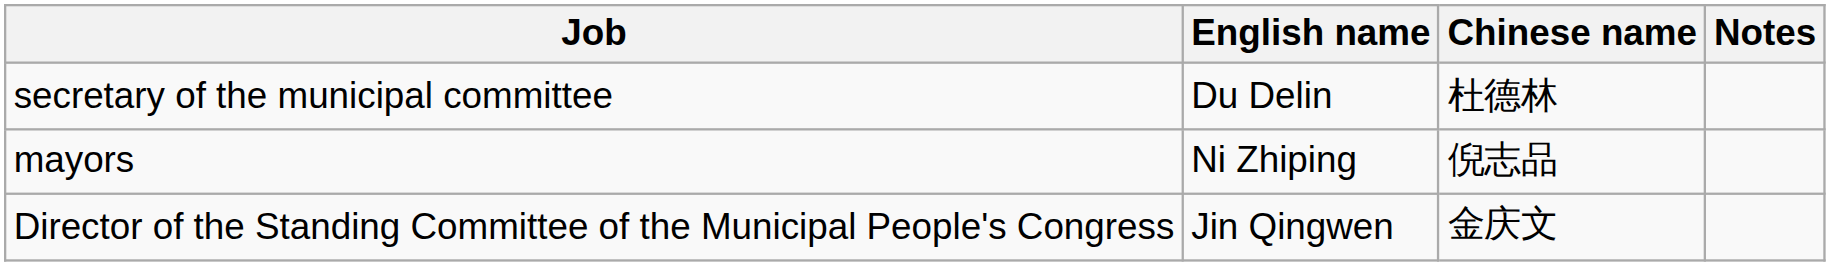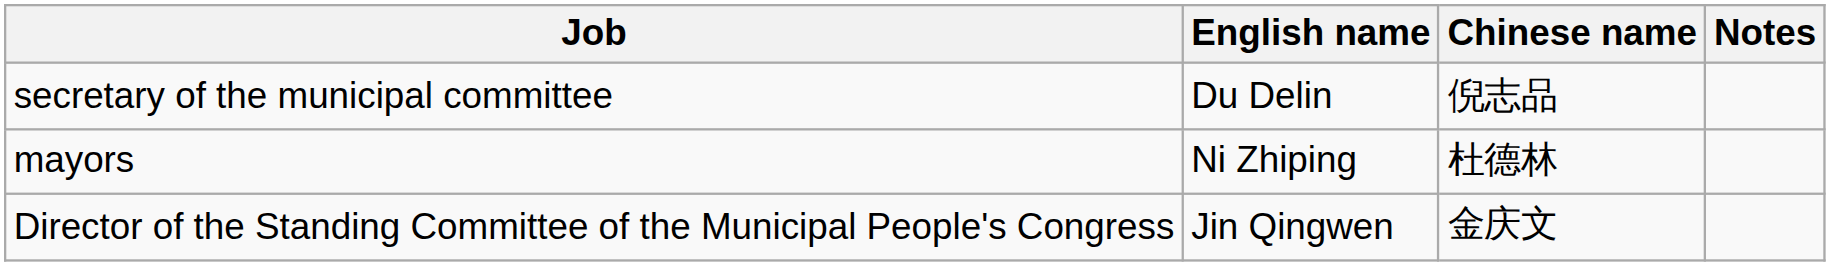secretary of the municipal committee | Chinese name: 杜德林 -> 倪志品
mayors | Chinese name: 倪志品 -> 杜德林
